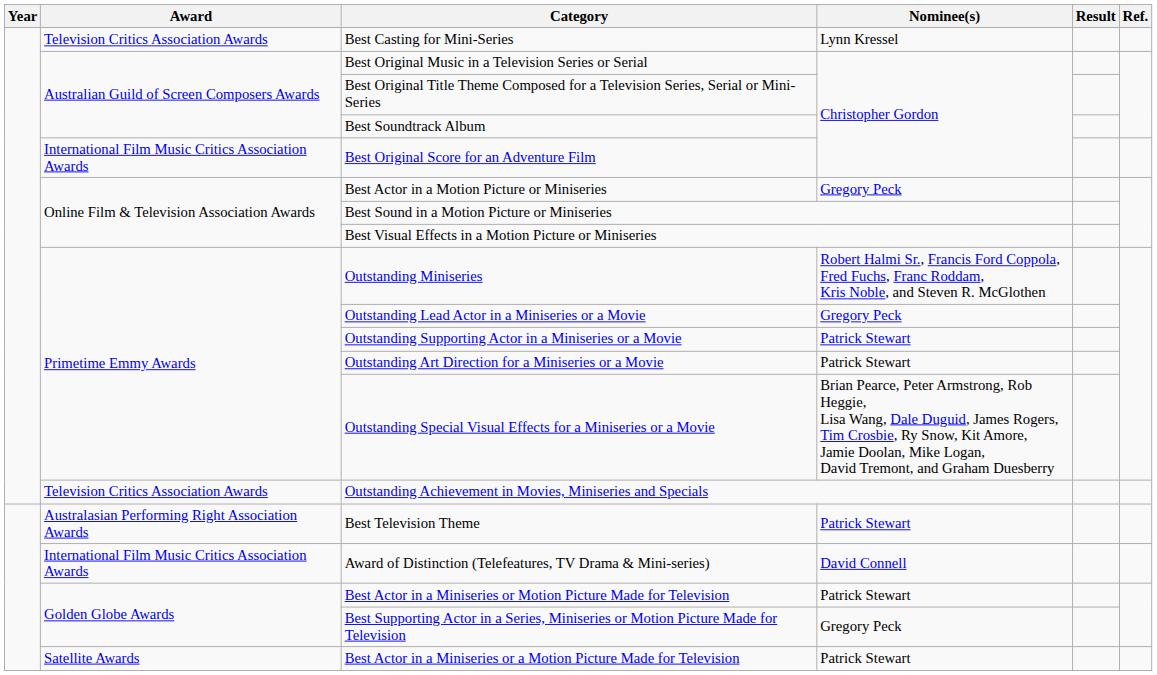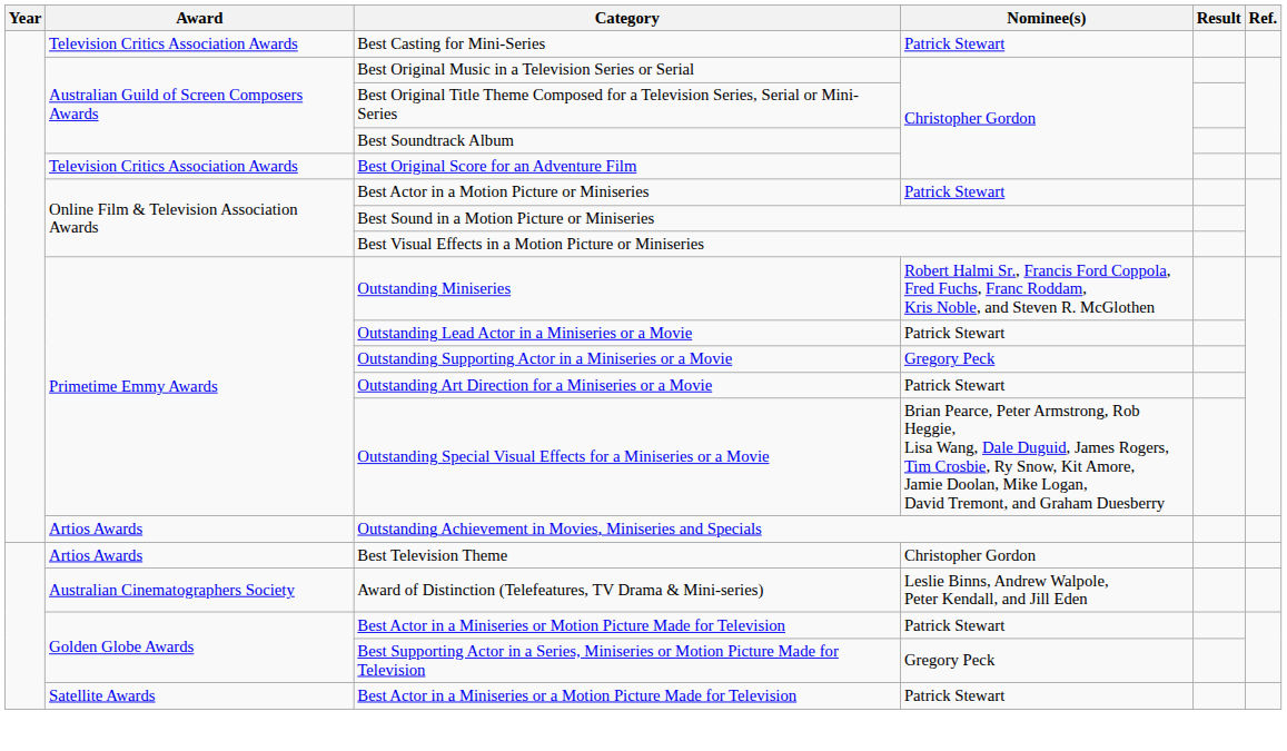Best Casting for Mini-Series | Nominee(s): Lynn Kressel -> Patrick Stewart
Best Original Score for an Adventure Film | Award: International Film Music Critics Association Awards -> Television Critics Association Awards
Best Actor in a Motion Picture or Miniseries | Nominee(s): Gregory Peck -> Patrick Stewart
Outstanding Lead Actor in a Miniseries or a Movie | Nominee(s): Gregory Peck -> Patrick Stewart
Outstanding Supporting Actor in a Miniseries or a Movie | Nominee(s): Patrick Stewart -> Gregory Peck
Outstanding Achievement in Movies, Miniseries and Specials | Award: Television Critics Association Awards -> Artios Awards
Best Television Theme | Award: Australasian Performing Right Association Awards -> Artios Awards
Best Television Theme | Nominee(s): Patrick Stewart -> Christopher Gordon
Award of Distinction (Telefeatures, TV Drama & Mini-series) | Award: International Film Music Critics Association Awards -> Australian Cinematographers Society
Award of Distinction (Telefeatures, TV Drama & Mini-series) | Nominee(s): David Connell -> Leslie Binns, Andrew Walpole, Peter Kendall, and Jill Eden
